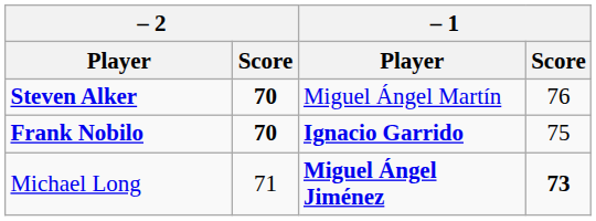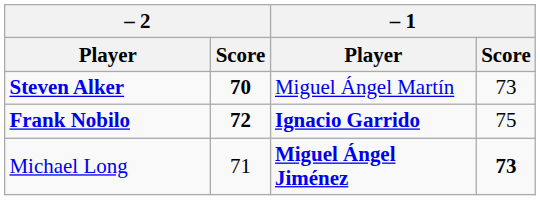Steven Alker | – 1 / Score: 76 -> 73
Frank Nobilo | – 2 / Score: 70 -> 72
